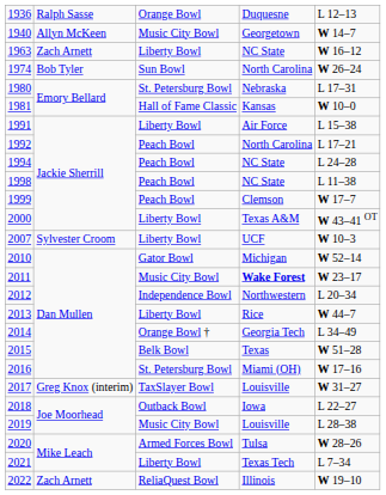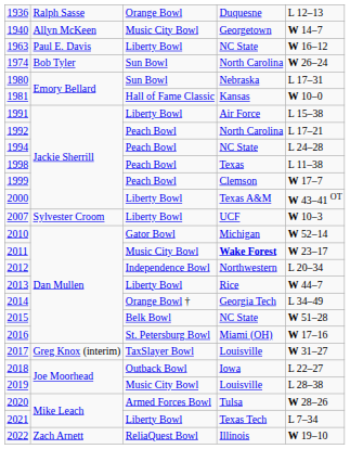1963 | column 2: Zach Arnett -> Paul E. Davis
1980 | column 3: St. Petersburg Bowl -> Sun Bowl
1998 | column 4: NC State -> Texas
2015 | column 4: Texas -> NC State
